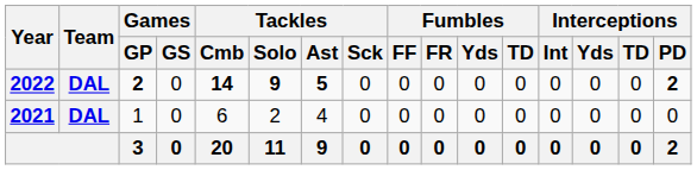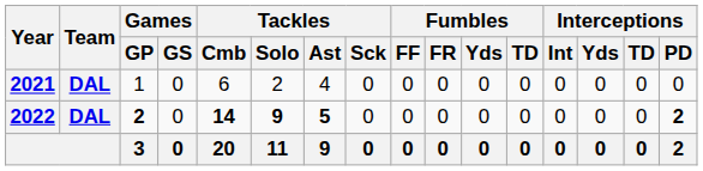rows swapped: 2021 <-> 2022
